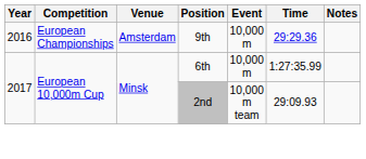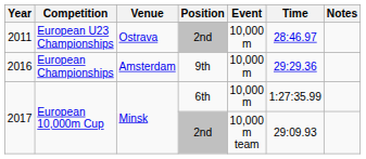+ row: 2011 | European U23 Championships | Ostrava | 2nd | 10,000 m | 28:46.97
